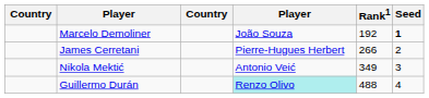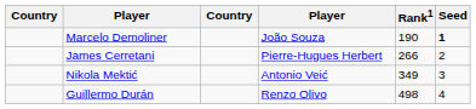Marcelo Demoliner | Rank1: 192 -> 190
Guillermo Durán | column 4: paleturquoise background -> no background
Guillermo Durán | Rank1: 488 -> 498
